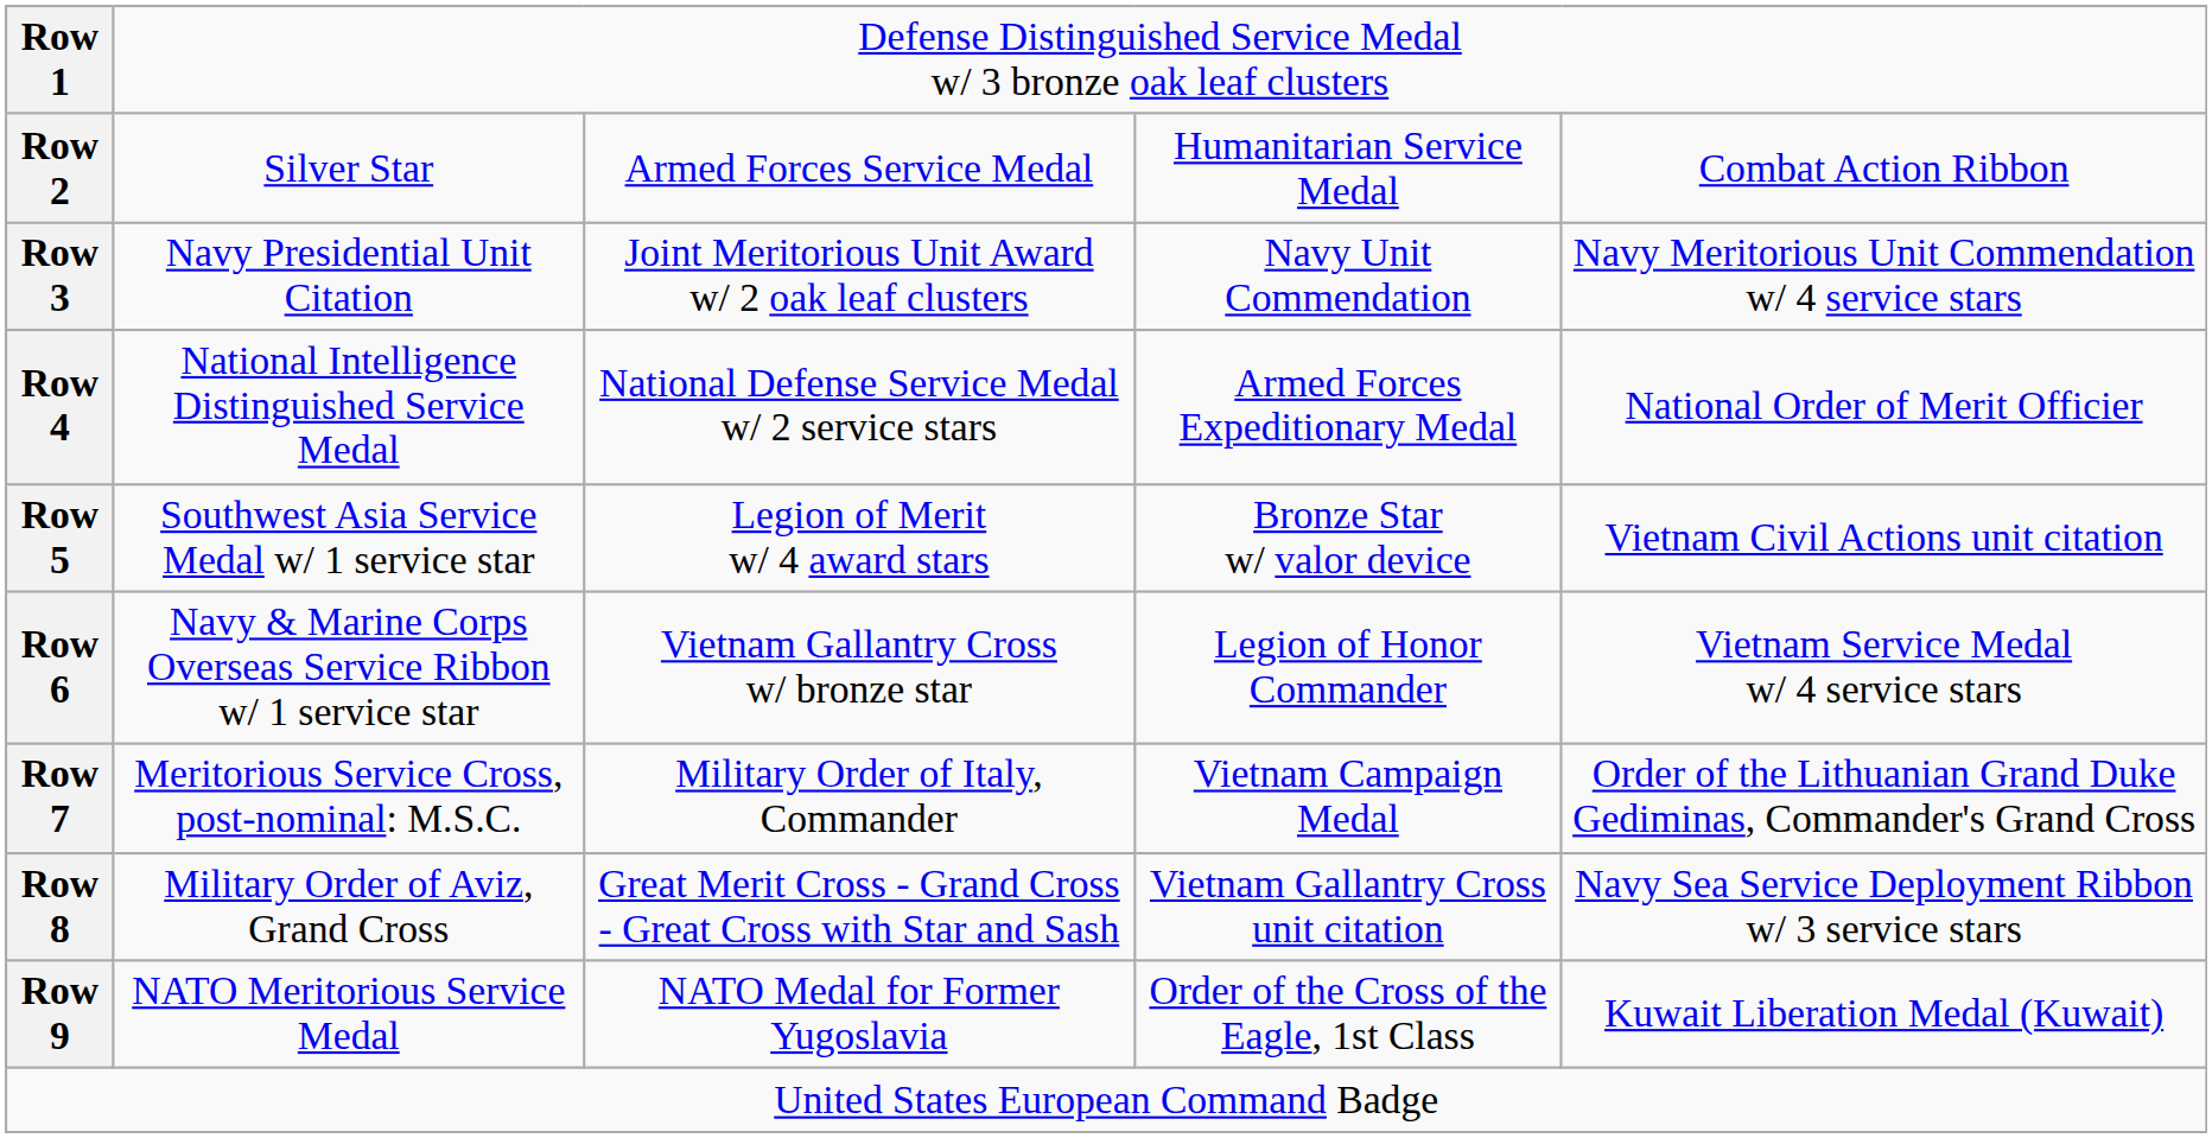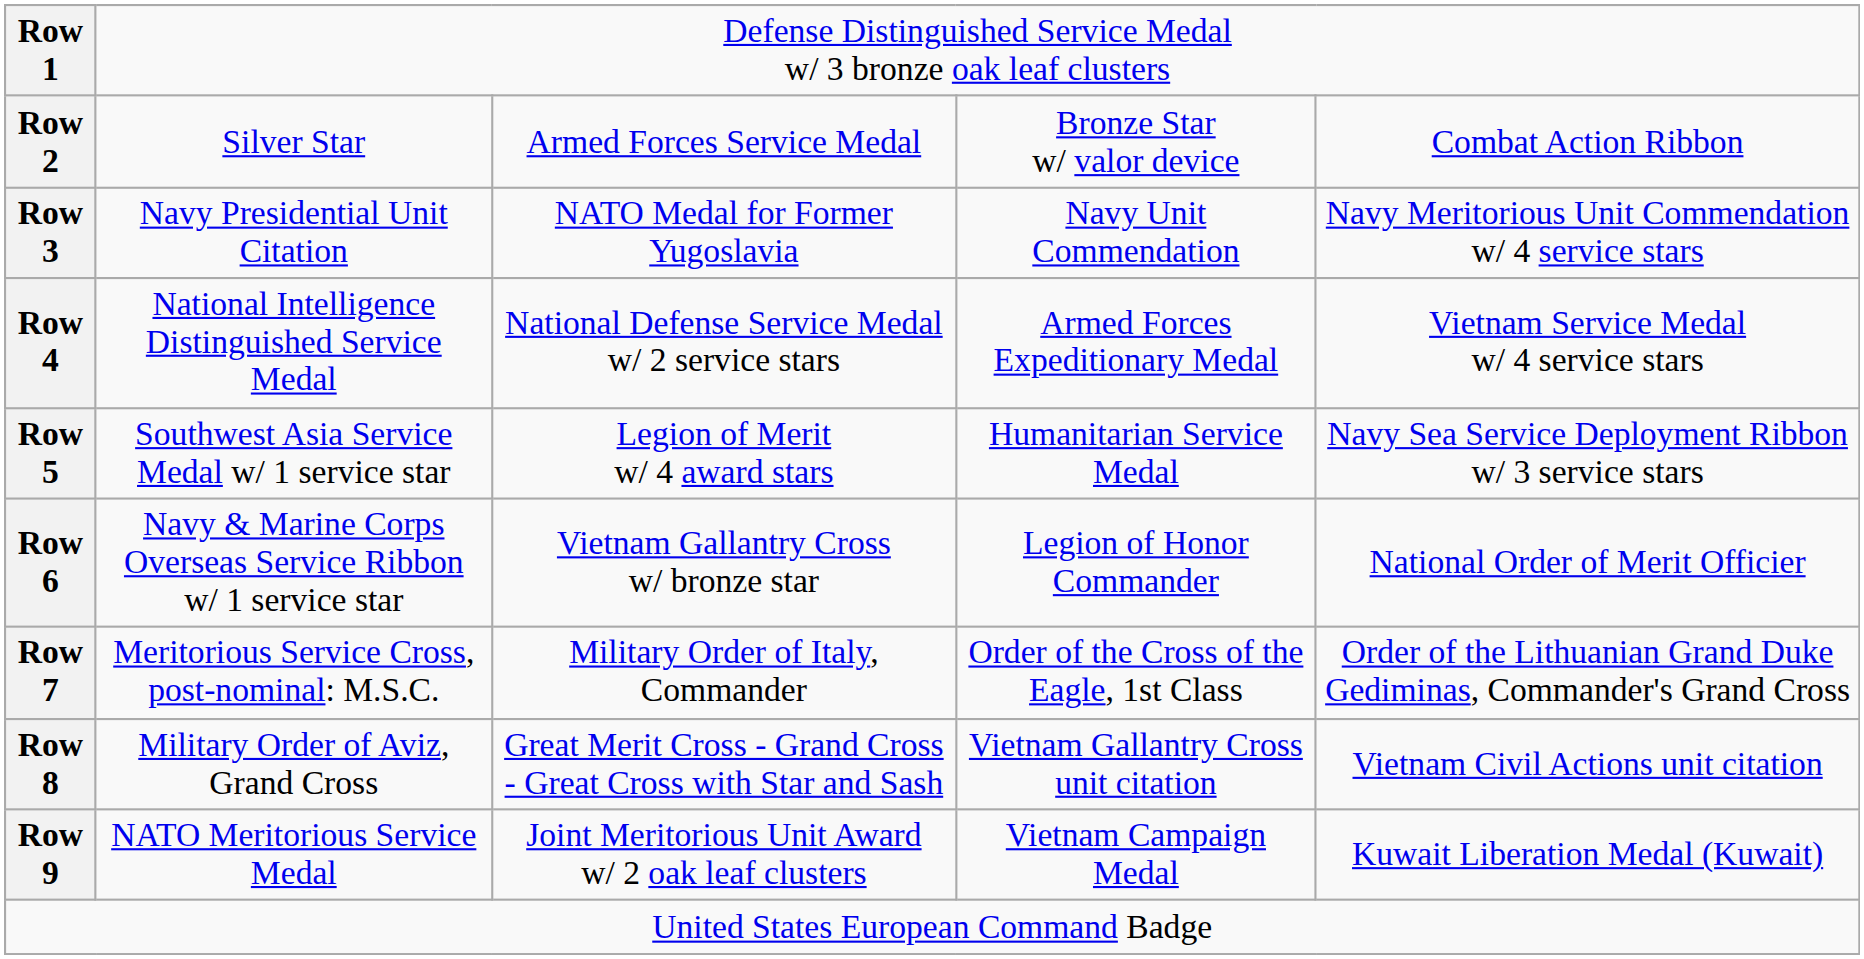Row 2 | column 4: Humanitarian Service Medal -> Bronze Star w/ valor device
Row 3 | column 3: Joint Meritorious Unit Award w/ 2 oak leaf clusters -> NATO Medal for Former Yugoslavia
Row 4 | column 5: National Order of Merit Officier -> Vietnam Service Medal w/ 4 service stars
Row 5 | column 4: Bronze Star w/ valor device -> Humanitarian Service Medal
Row 5 | column 5: Vietnam Civil Actions unit citation -> Navy Sea Service Deployment Ribbon w/ 3 service stars
Row 6 | column 5: Vietnam Service Medal w/ 4 service stars -> National Order of Merit Officier
Row 7 | column 4: Vietnam Campaign Medal -> Order of the Cross of the Eagle, 1st Class
Row 8 | column 5: Navy Sea Service Deployment Ribbon w/ 3 service stars -> Vietnam Civil Actions unit citation
Row 9 | column 3: NATO Medal for Former Yugoslavia -> Joint Meritorious Unit Award w/ 2 oak leaf clusters
Row 9 | column 4: Order of the Cross of the Eagle, 1st Class -> Vietnam Campaign Medal
